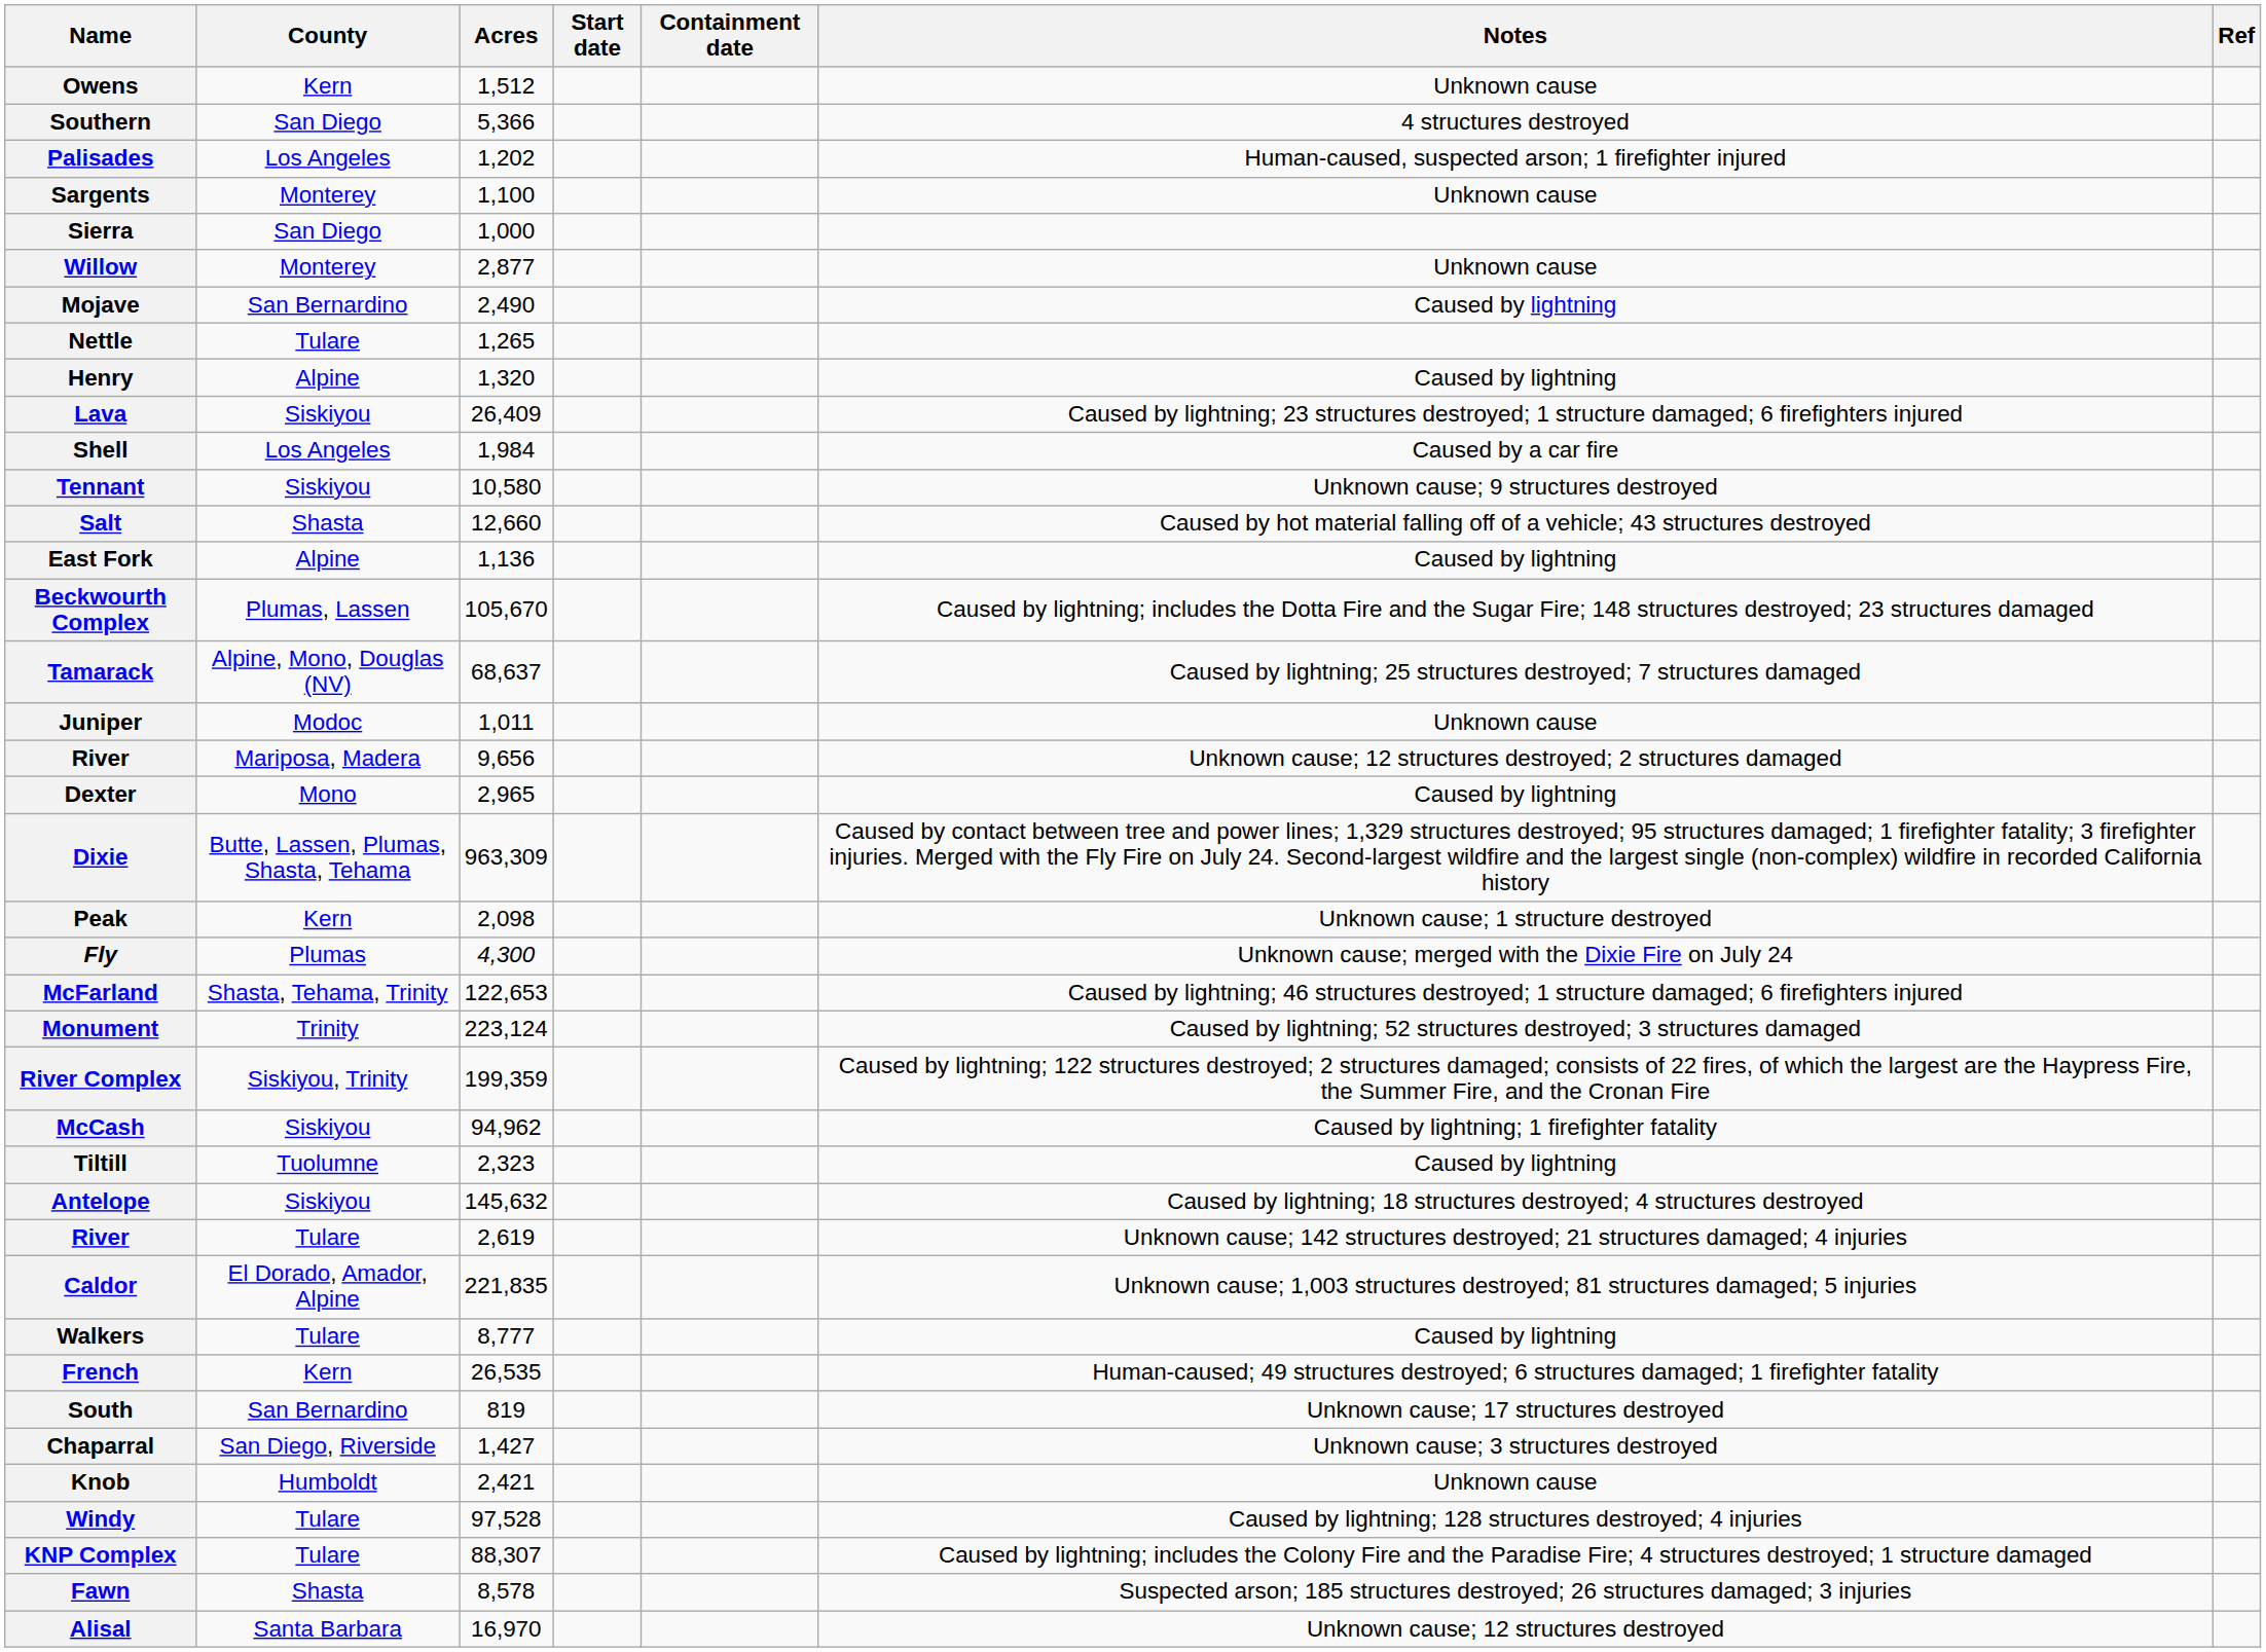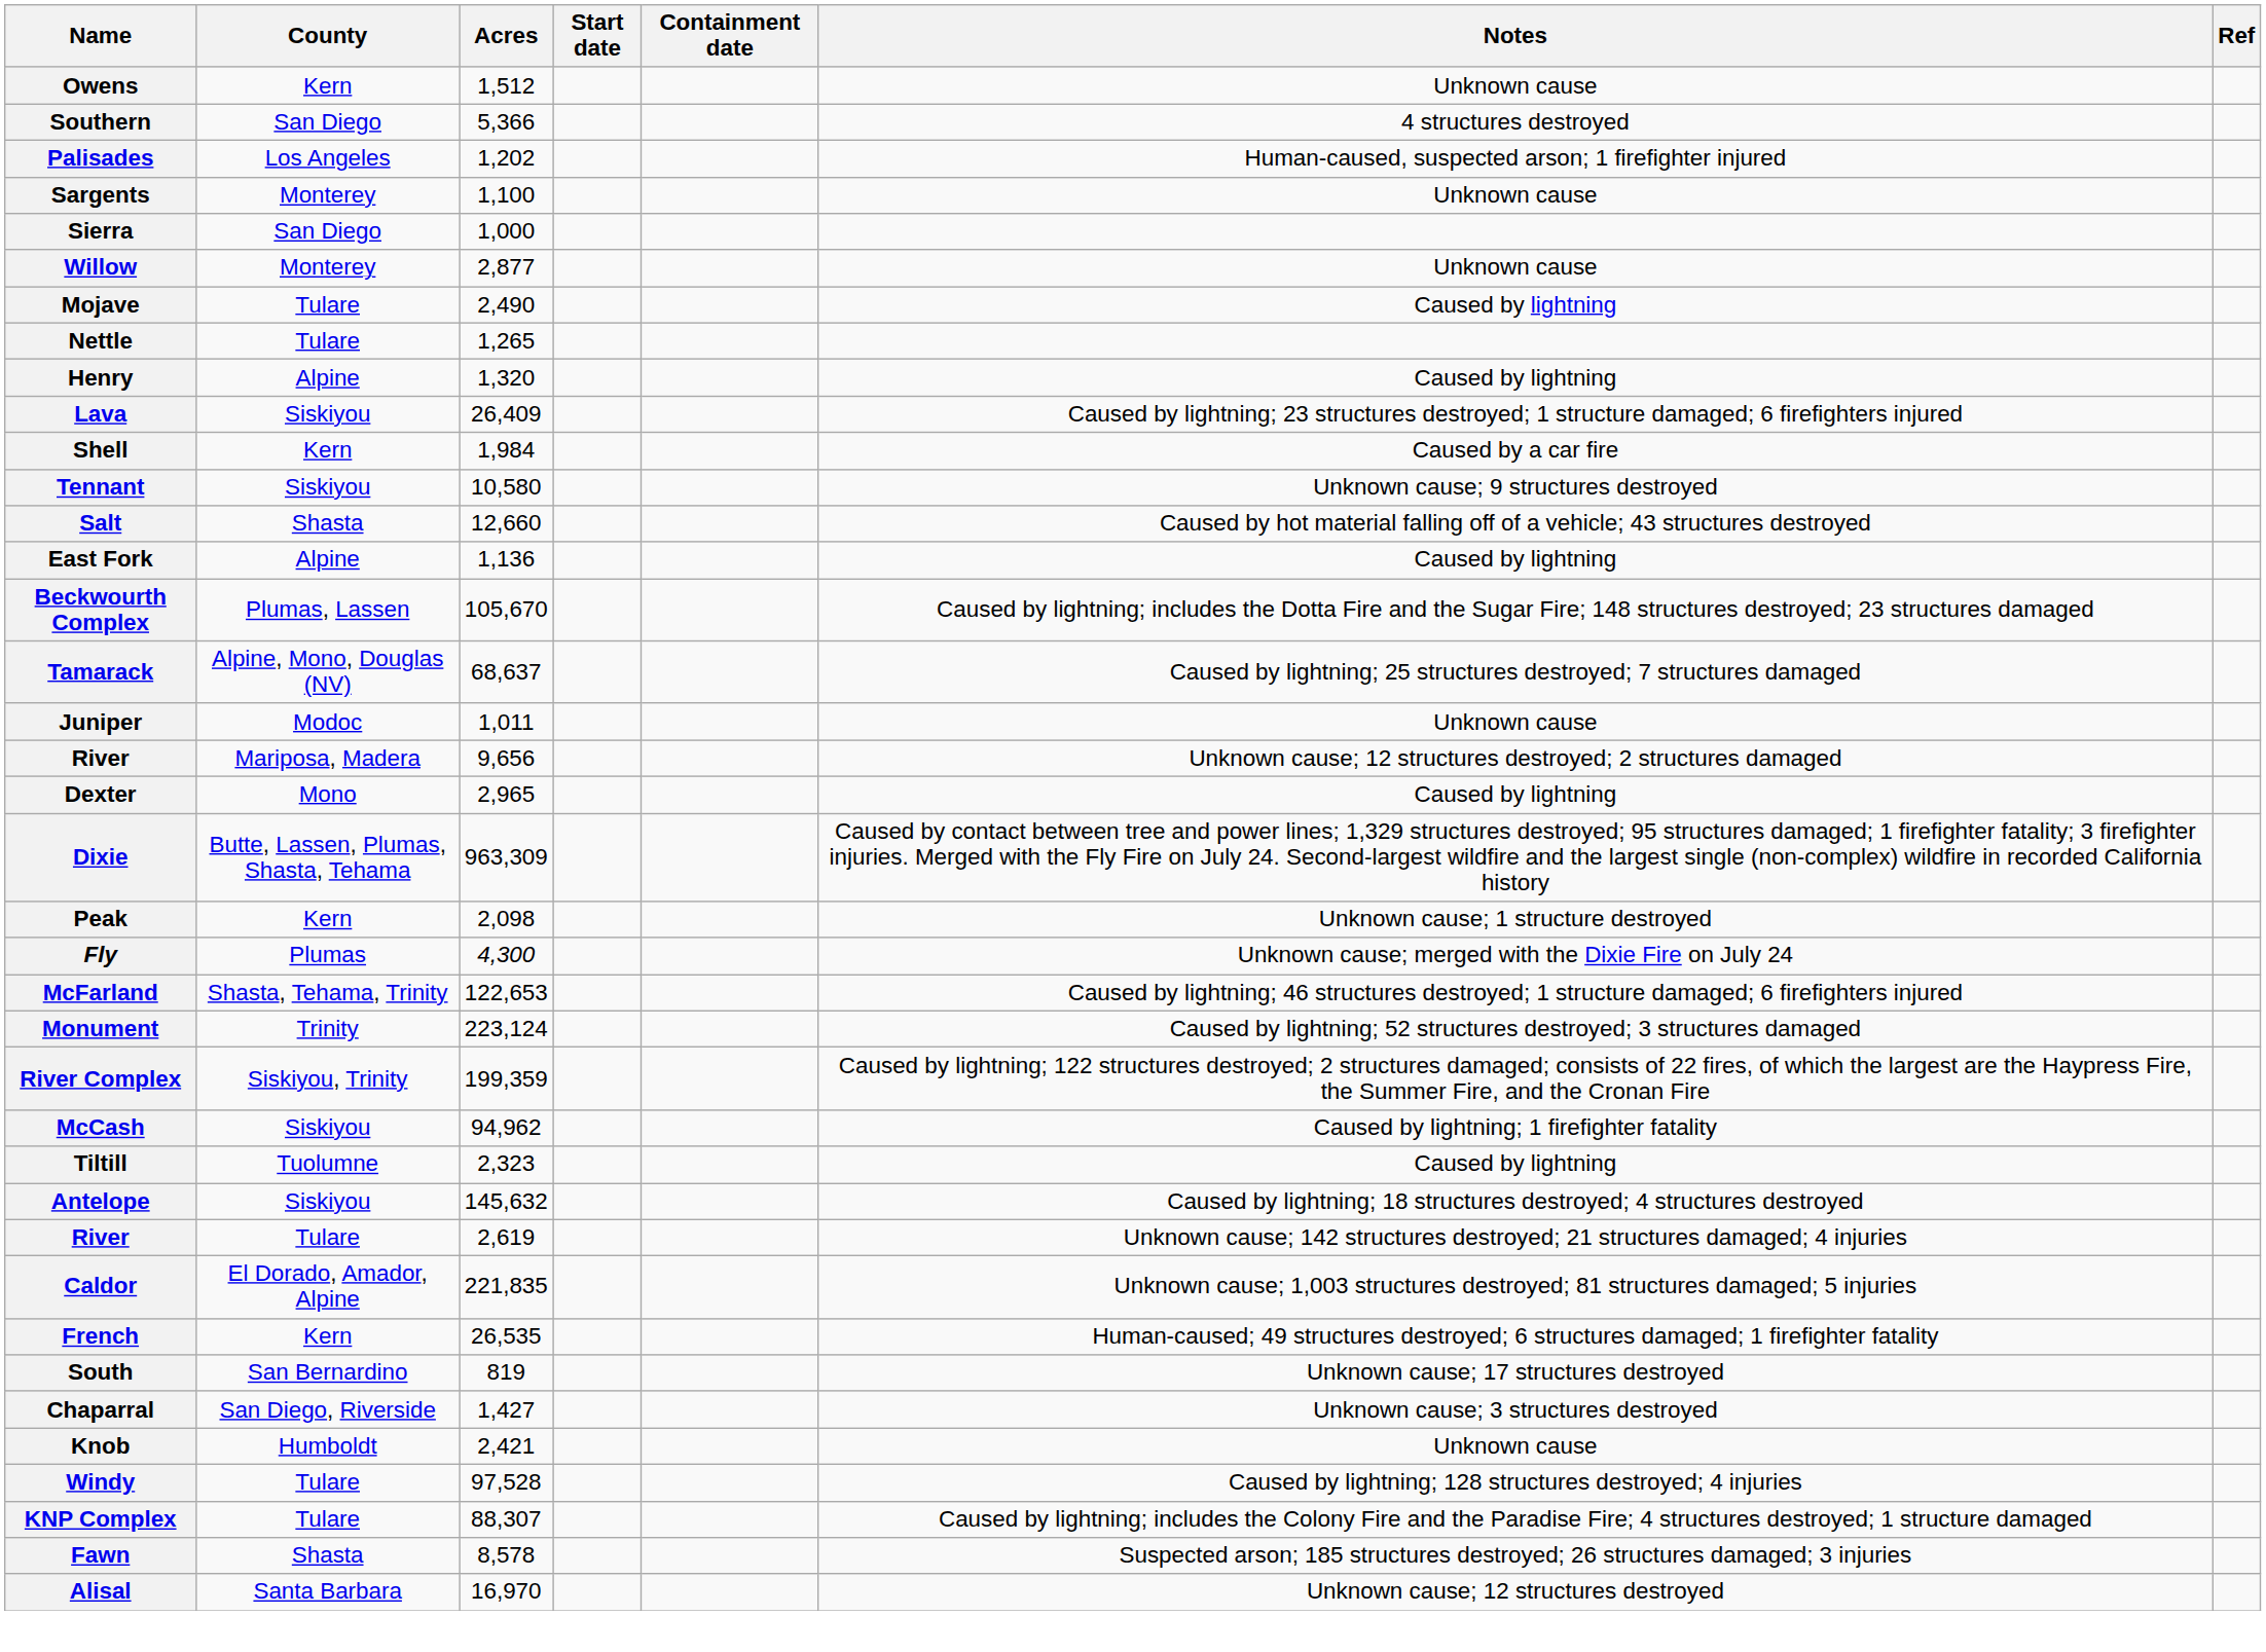Mojave | County: San Bernardino -> Tulare
Shell | County: Los Angeles -> Kern
- row: Walkers | Tulare | 8,777 | Caused by lightning
